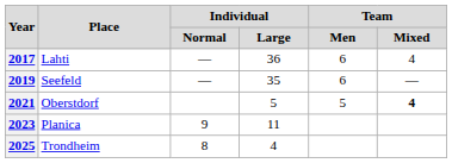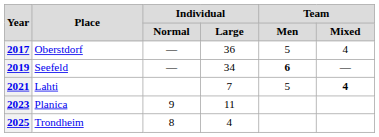2017 | Place: Lahti -> Oberstdorf
2017 | Team / Men: 6 -> 5
2019 | Individual / Large: 35 -> 34
2019 | Team / Men: normal -> bold
2021 | Place: Oberstdorf -> Lahti
2021 | Individual / Large: 5 -> 7
